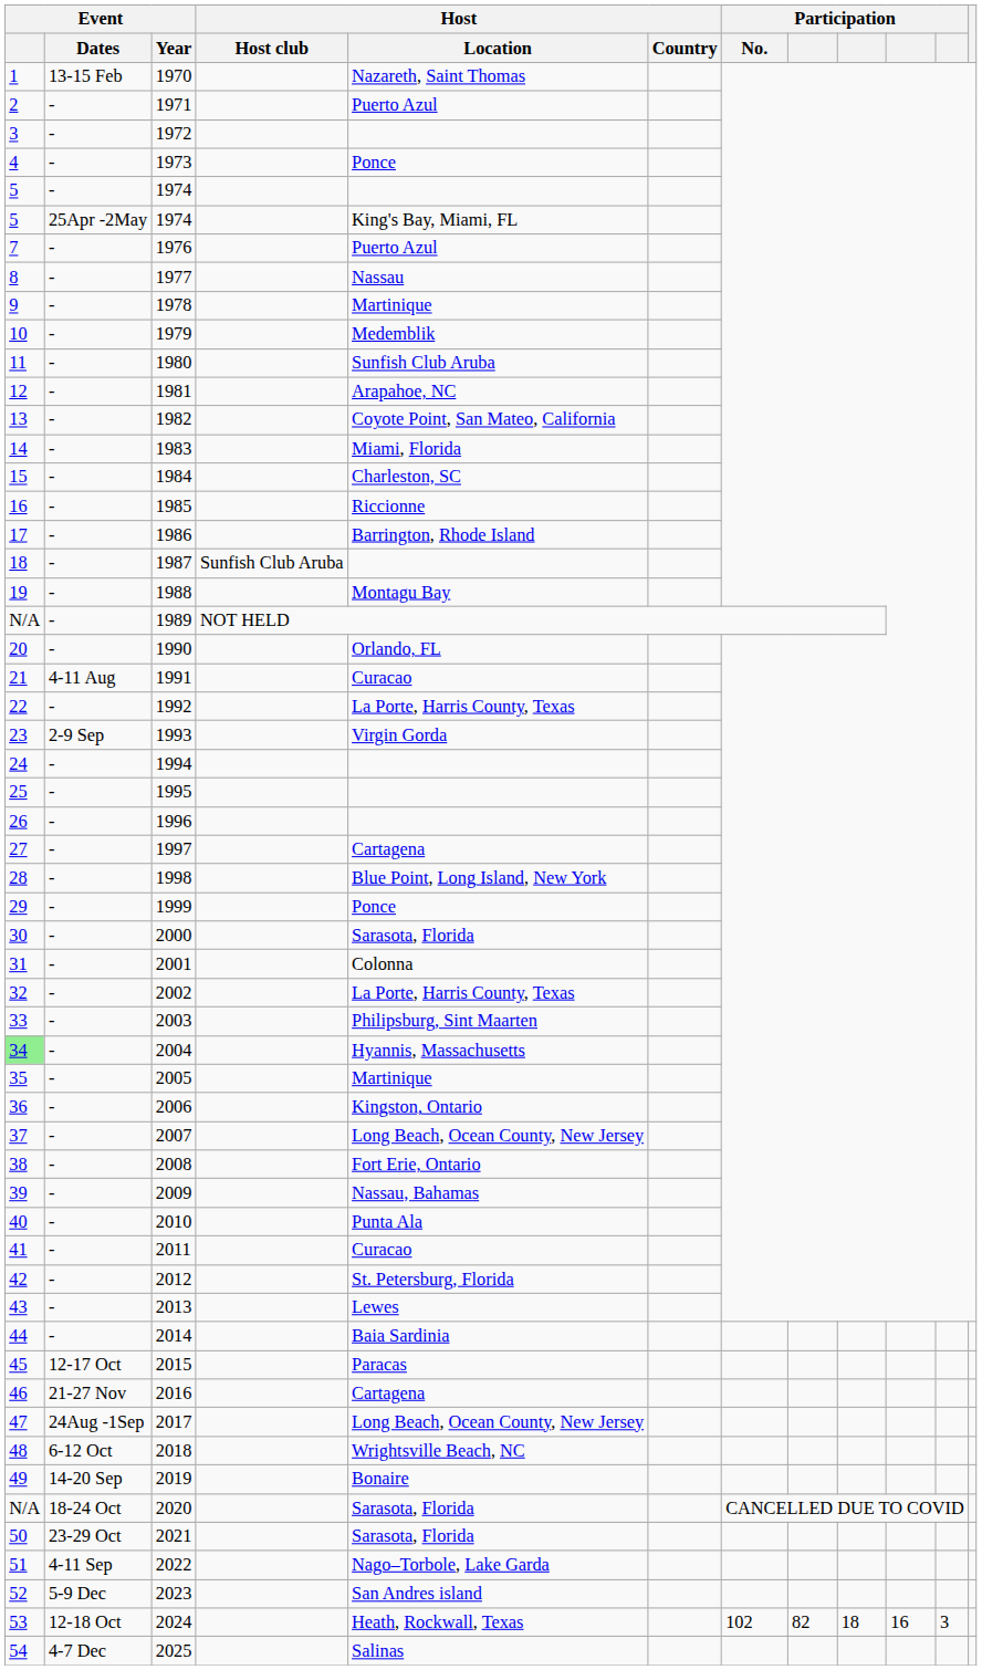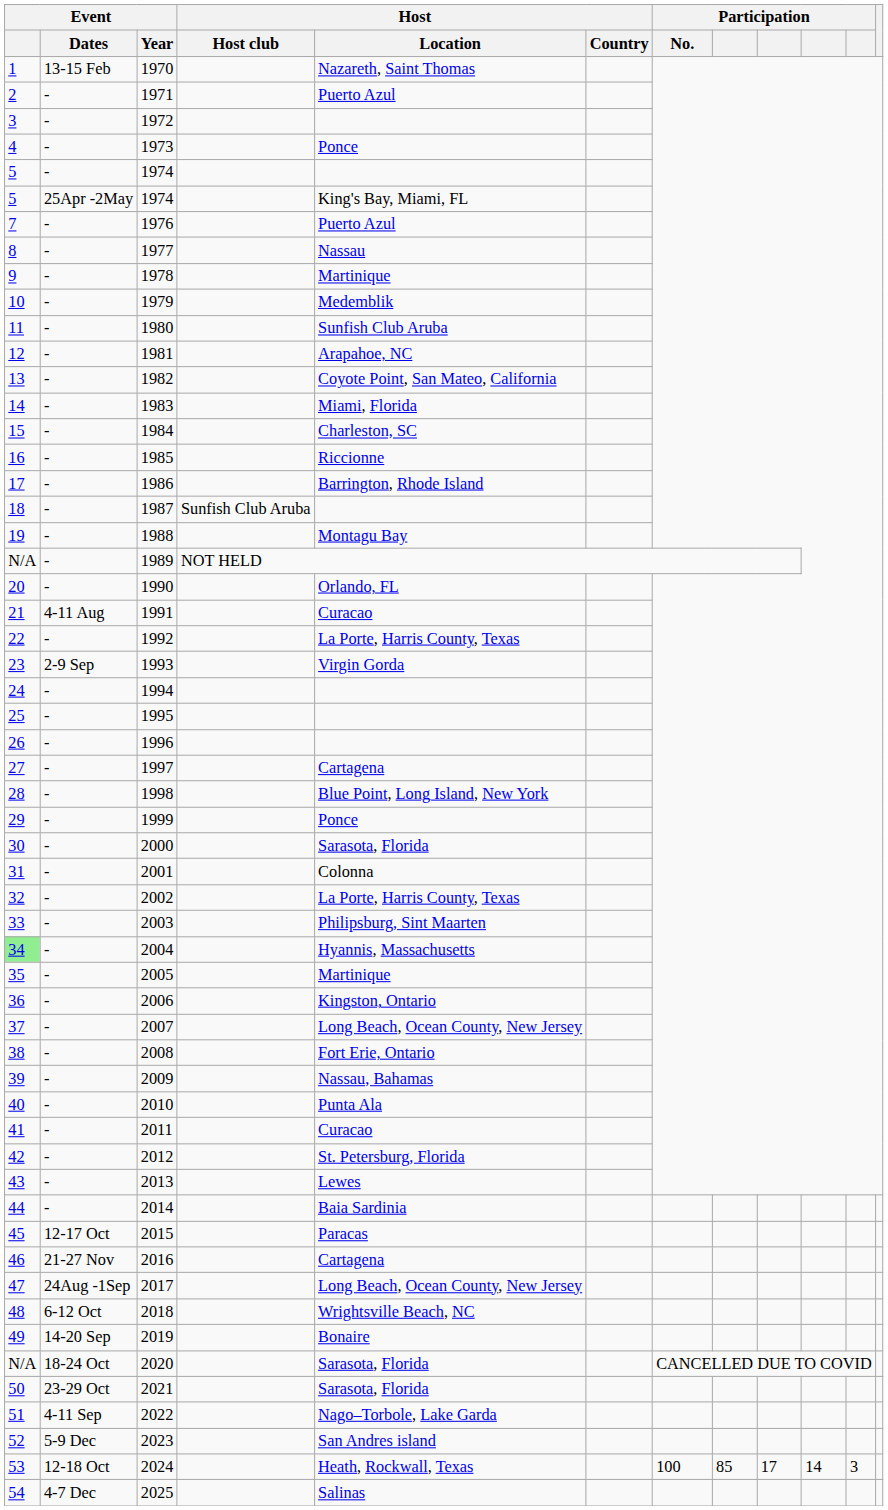2024 | Participation / No.: 102 -> 100
2024 | column 8: 82 -> 85
2024 | column 9: 18 -> 17
2024 | column 10: 16 -> 14
